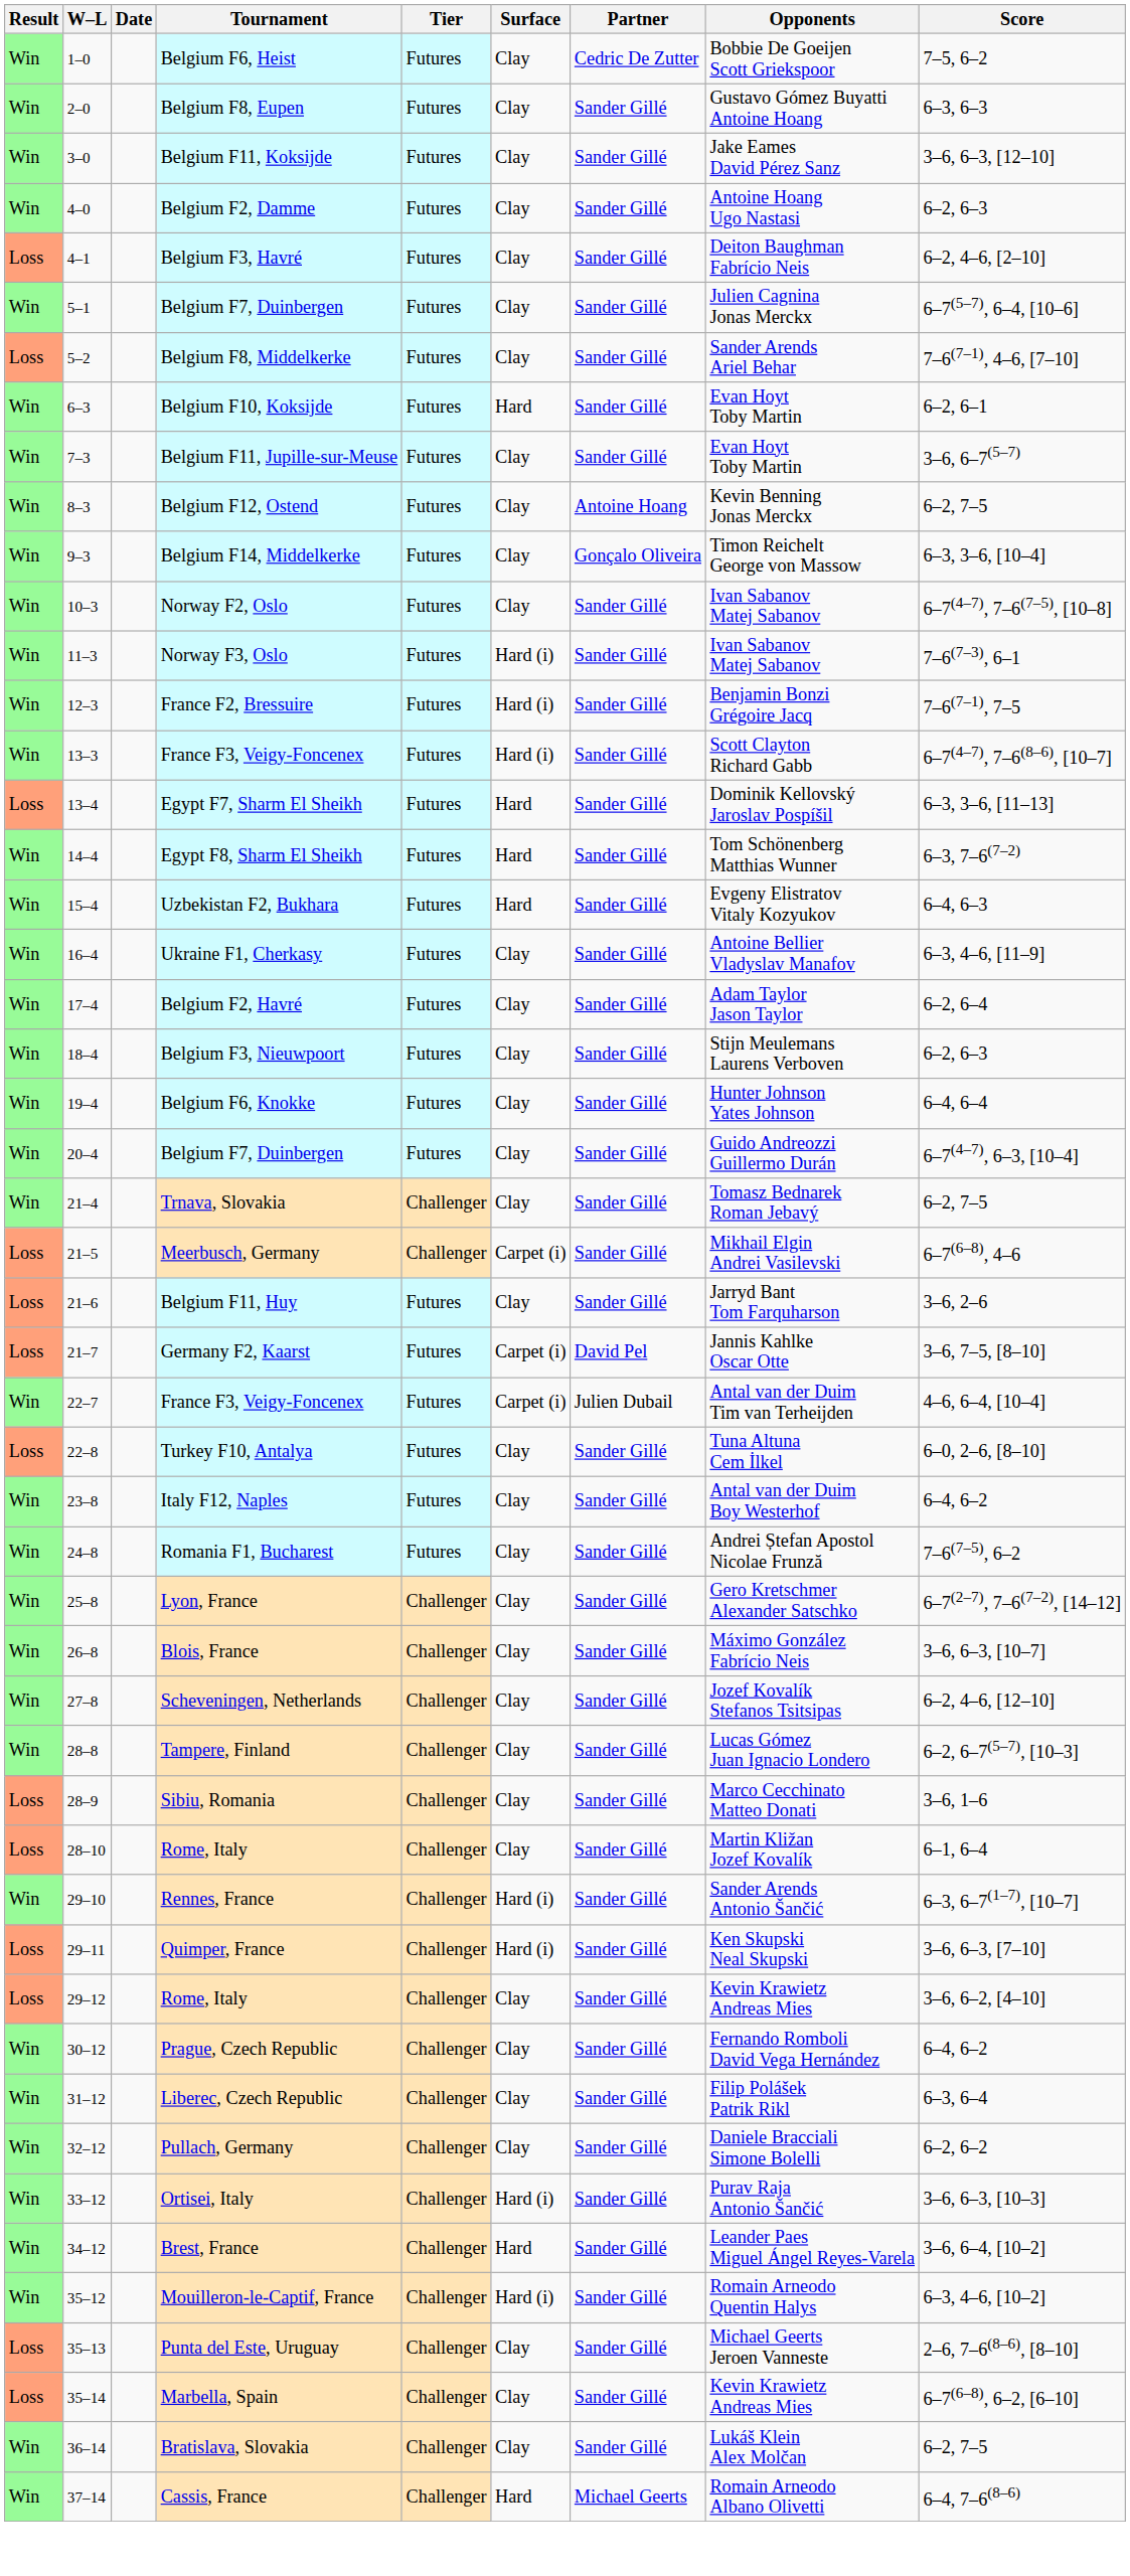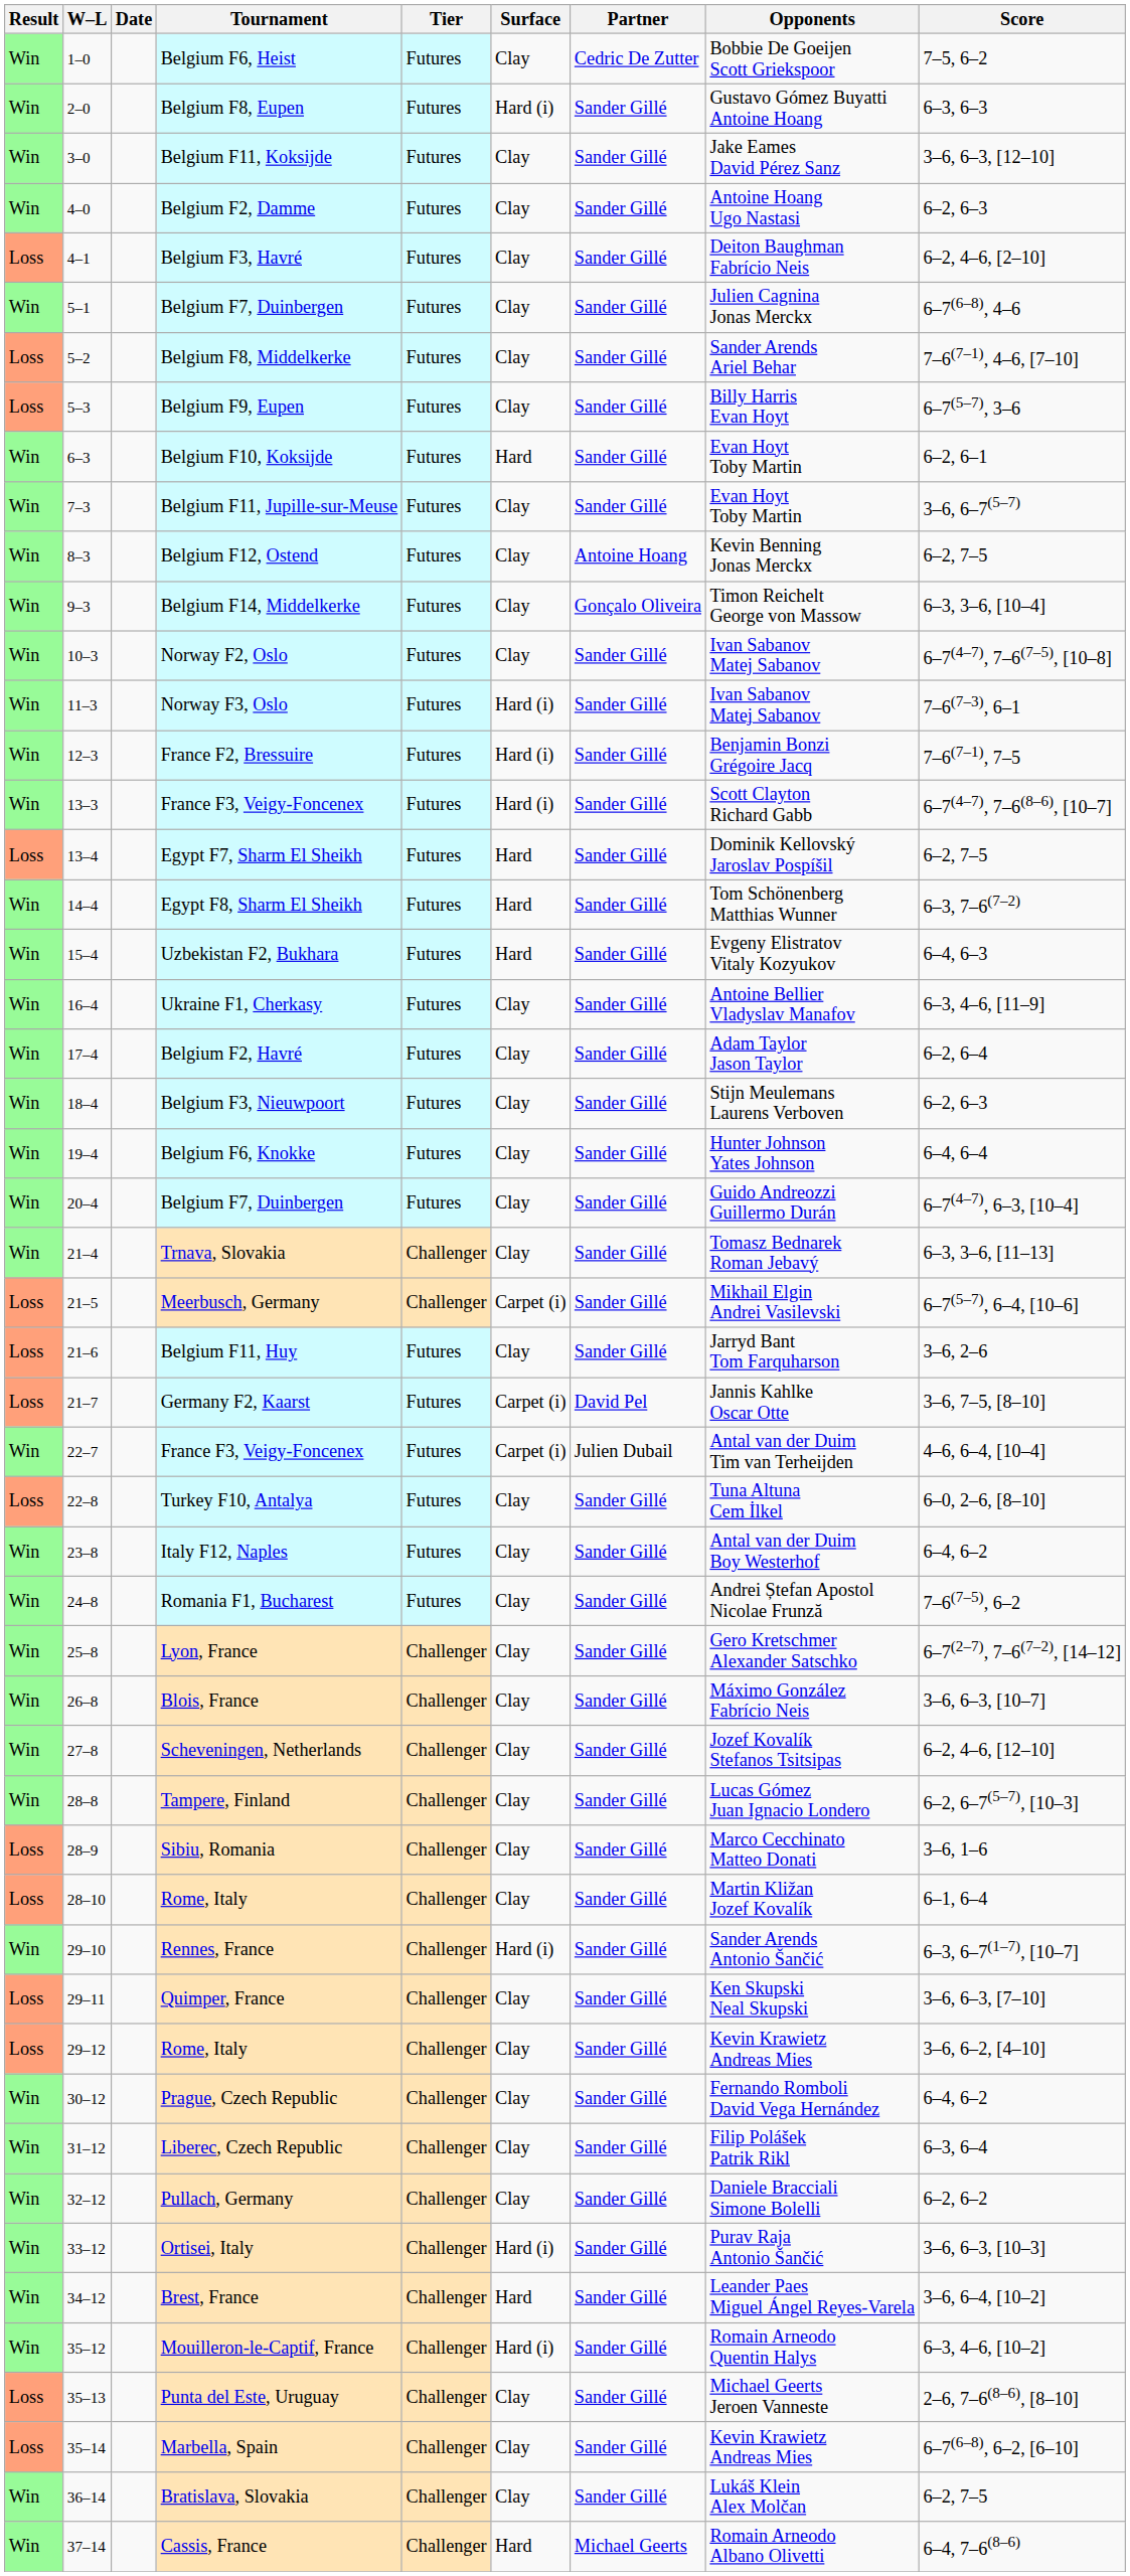Belgium F8, Eupen | Surface: Clay -> Hard (i)
5–1 / Belgium F7, Duinbergen | Score: 6–7(5–7), 6–4, [10–6] -> 6–7(6–8), 4–6
+ row: Loss | 5–3 | Belgium F9, Eupen | Futures | Clay | Sander Gillé | Billy Harris Evan Hoyt | 6–7(5–7), 3–6
Egypt F7, Sharm El Sheikh | Score: 6–3, 3–6, [11–13] -> 6–2, 7–5
Trnava, Slovakia | Score: 6–2, 7–5 -> 6–3, 3–6, [11–13]
Meerbusch, Germany | Score: 6–7(6–8), 4–6 -> 6–7(5–7), 6–4, [10–6]
Quimper, France | Surface: Hard (i) -> Clay
